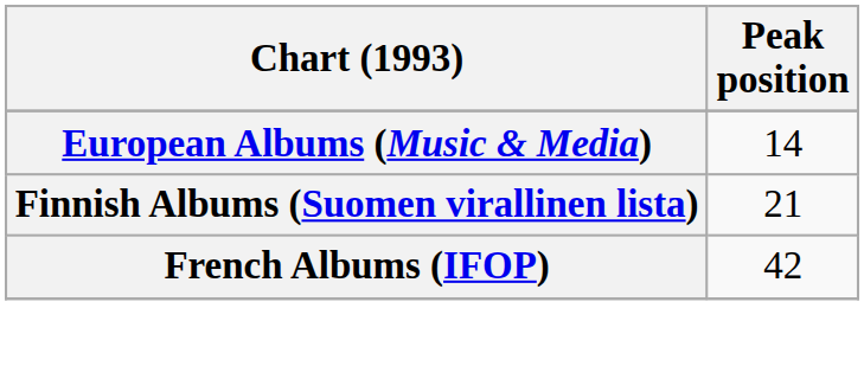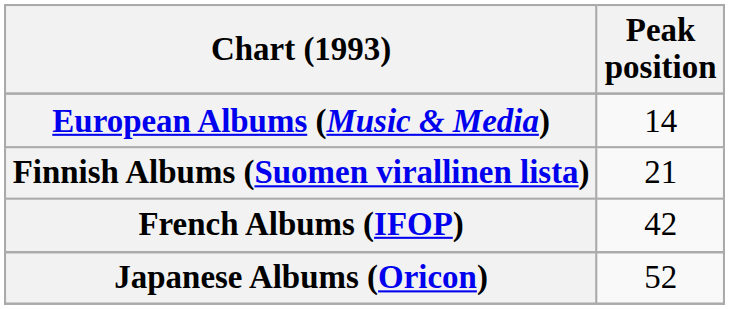+ row: Japanese Albums (Oricon) | 52
